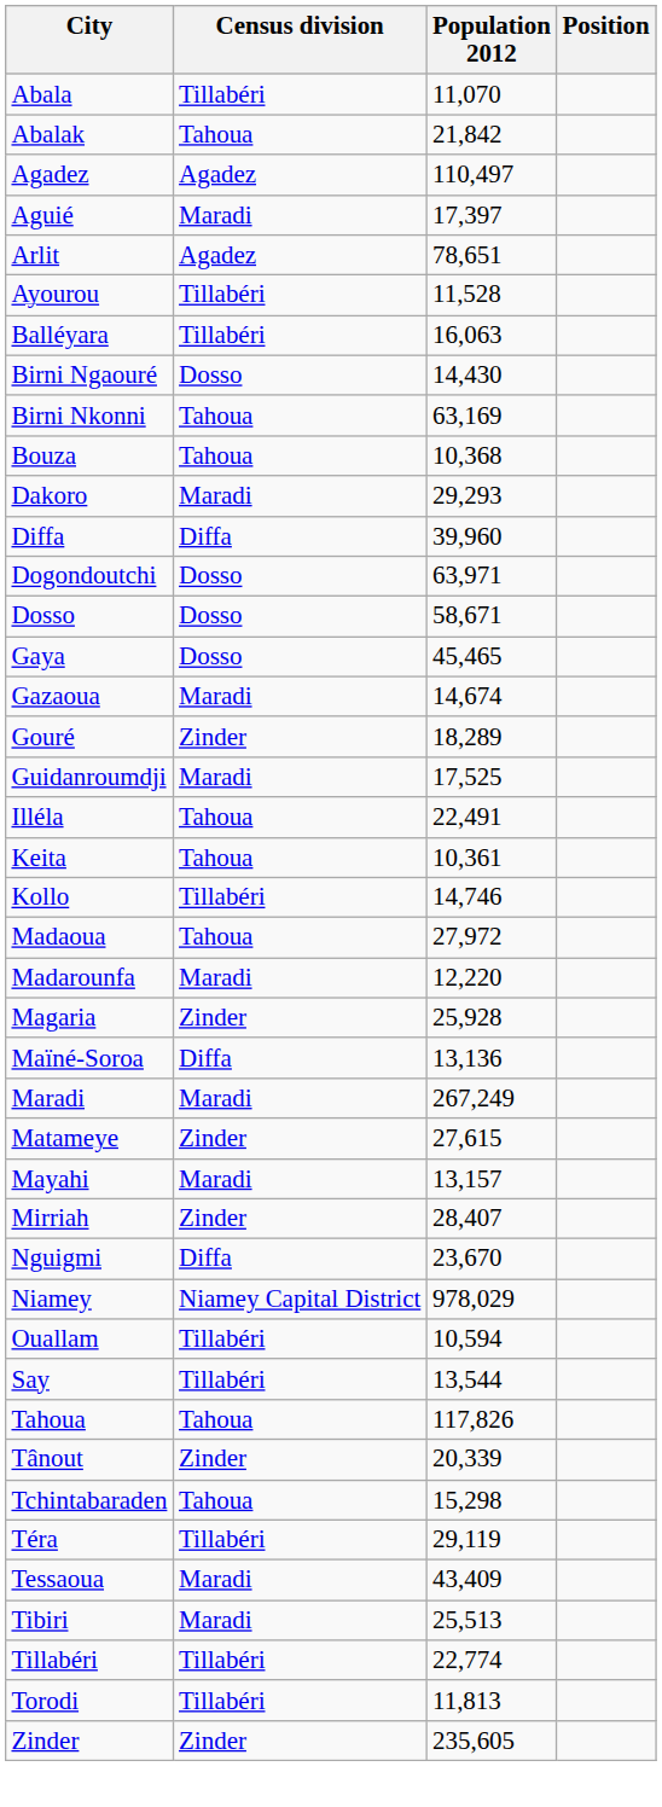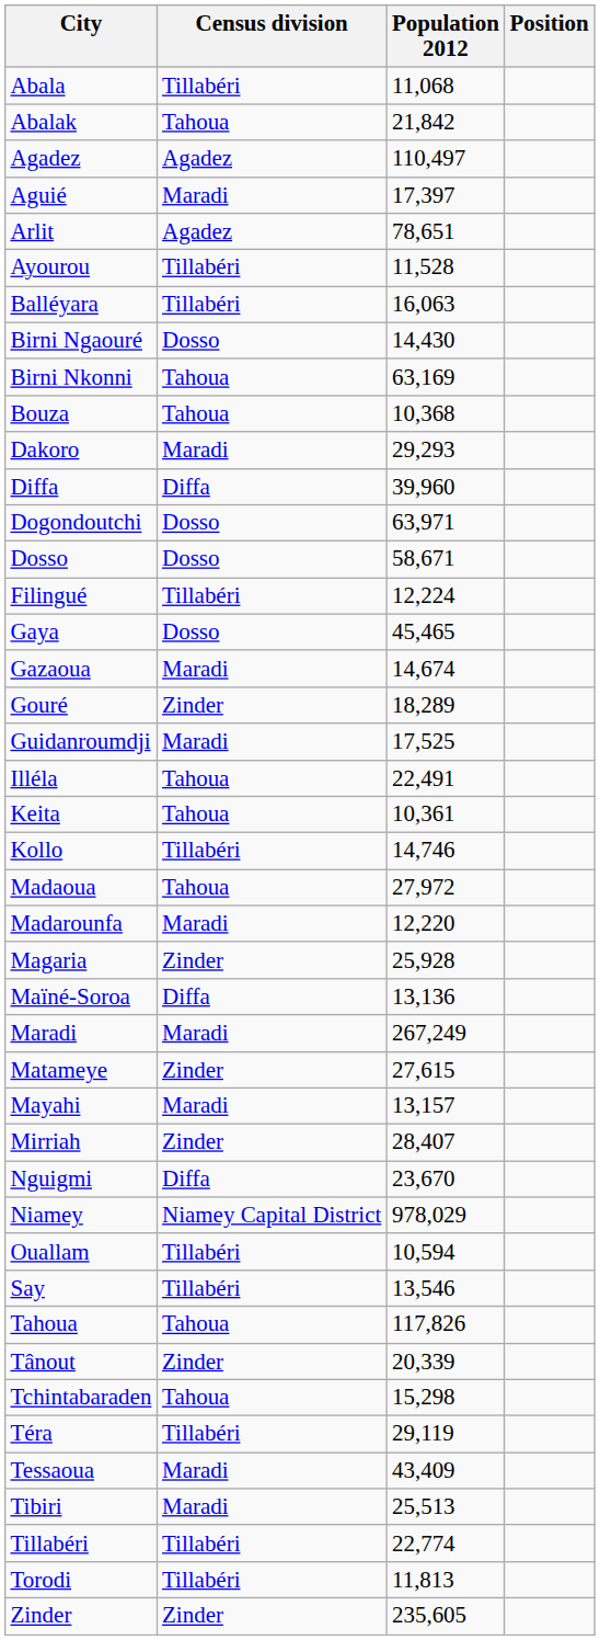Abala | Population 2012: 11,070 -> 11,068
+ row: Filingué | Tillabéri | 12,224
Say | Population 2012: 13,544 -> 13,546
